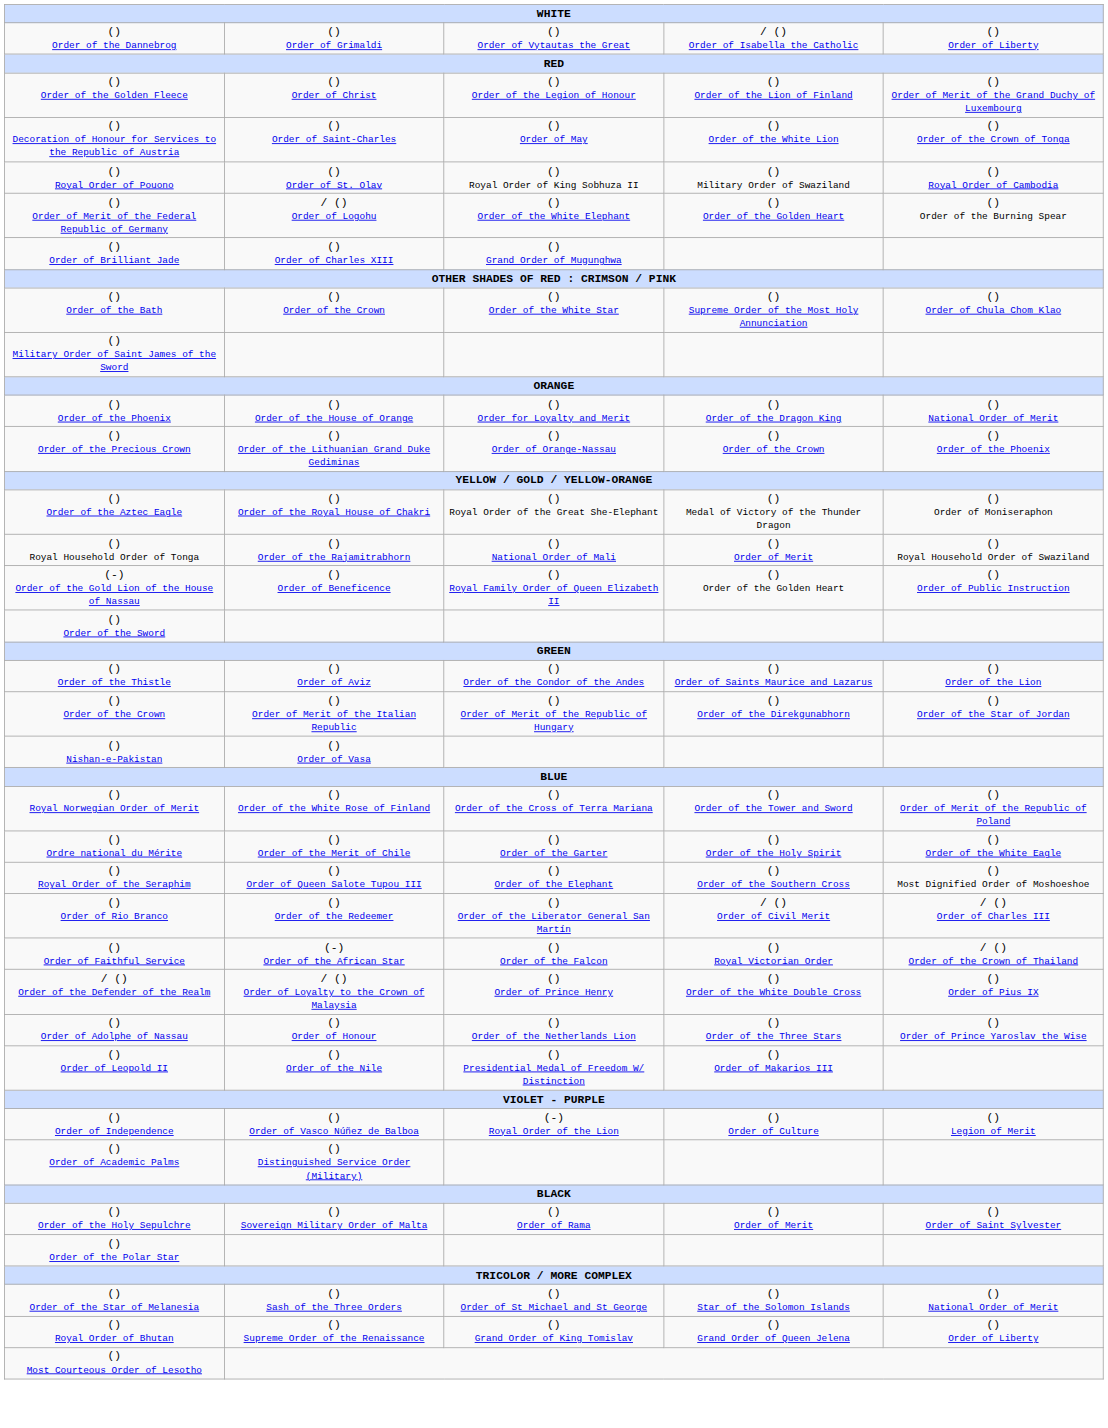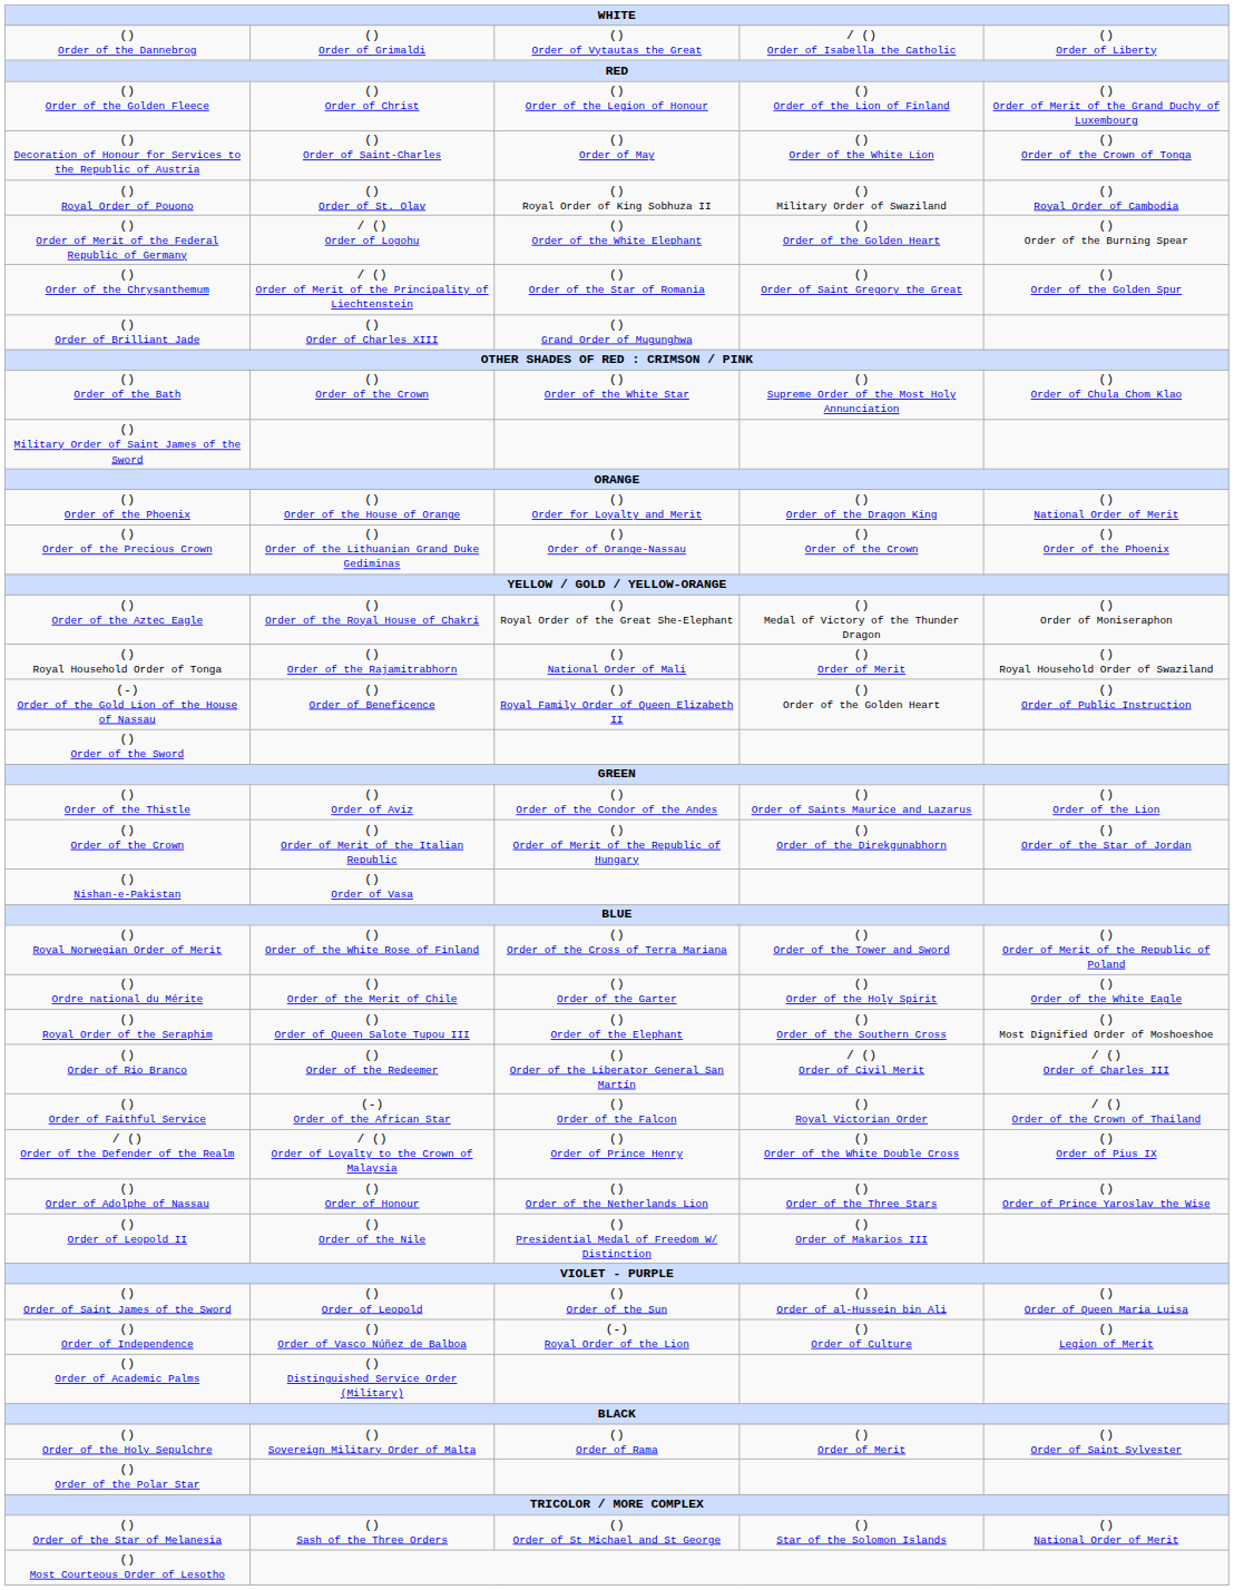+ row: () Order of the Chrysanthemum | / () Order of Merit of the Principality of Liechtenstein | () Order of the Star of Romania | () Order of Saint Gregory the Great | () Order of the Golden Spur
+ row: () Order of Saint James of the Sword | () Order of Leopold | () Order of the Sun | () Order of al-Hussein bin Ali | () Order of Queen Maria Luisa
- row: () Royal Order of Bhutan | () Supreme Order of the Renaissance | () Grand Order of King Tomislav | () Grand Order of Queen Jelena | () Order of Liberty
